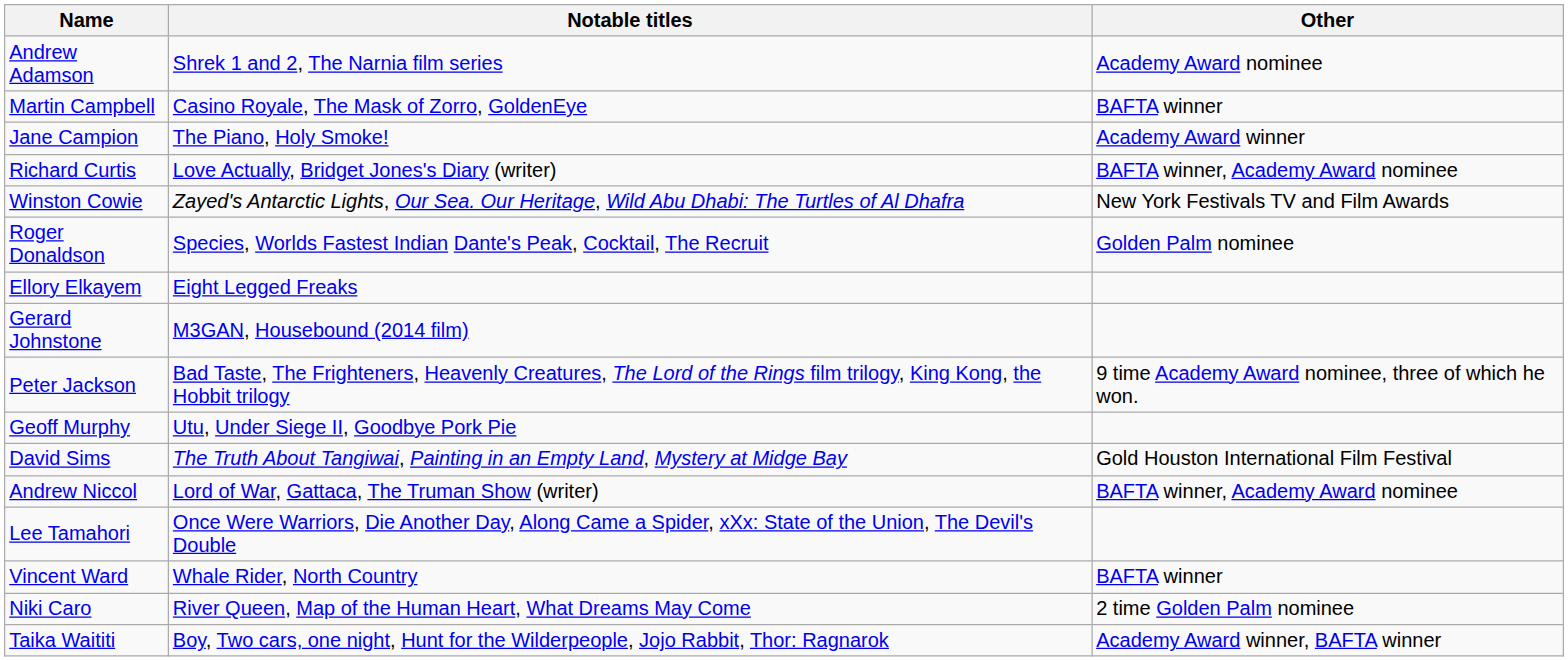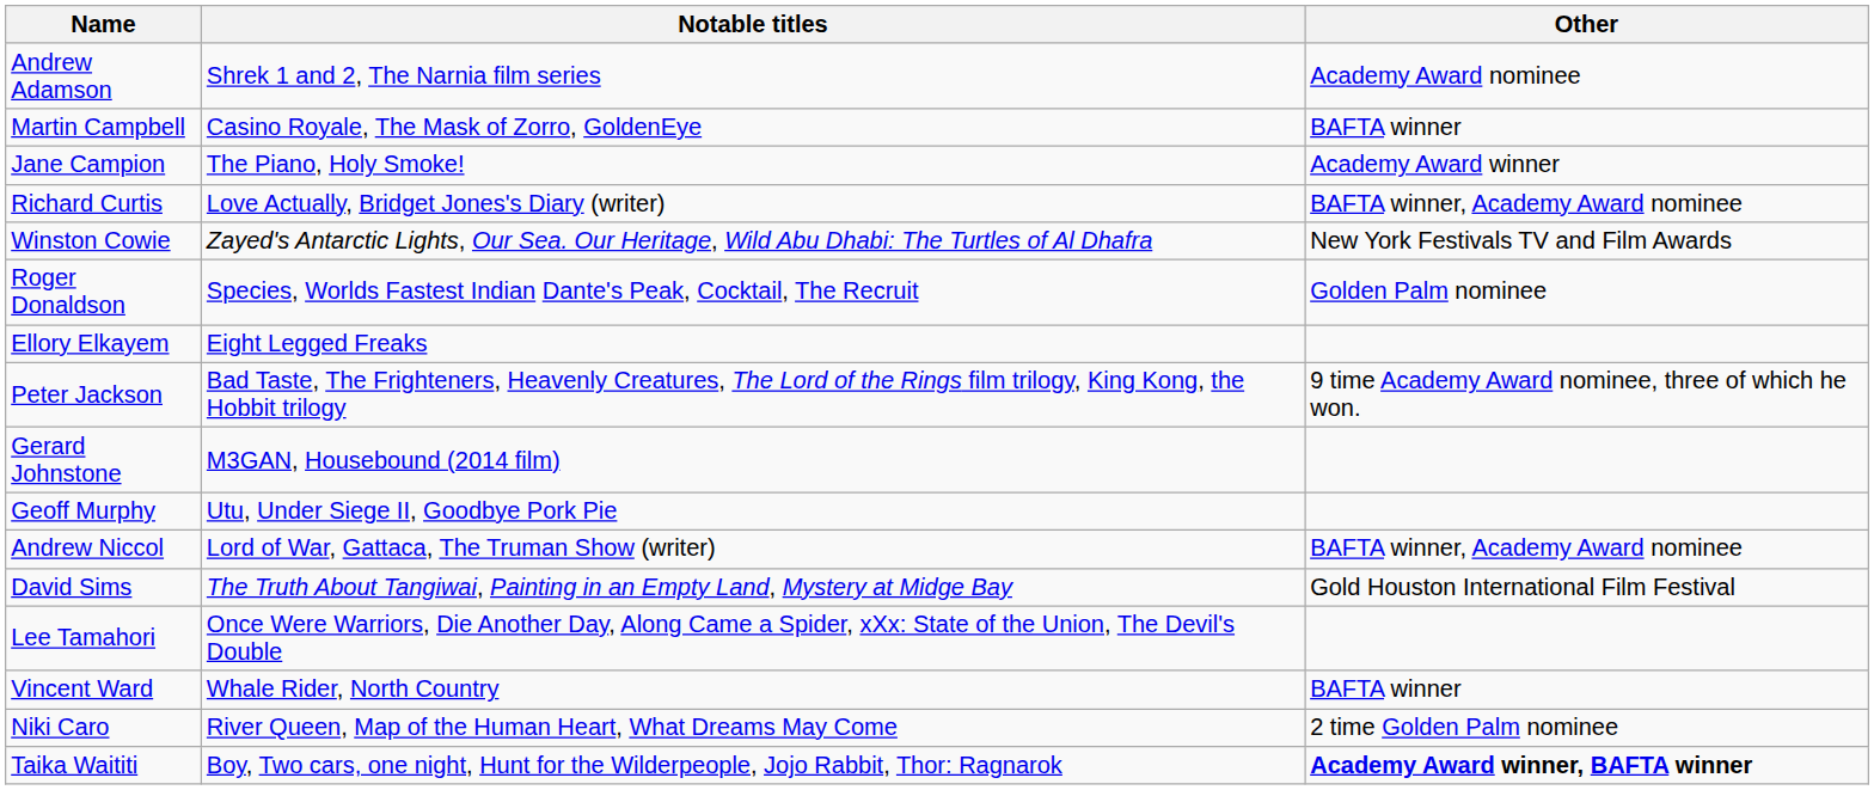rows swapped: Peter Jackson <-> Gerard Johnstone
rows swapped: Andrew Niccol <-> David Sims
Taika Waititi | Other: normal -> bold
